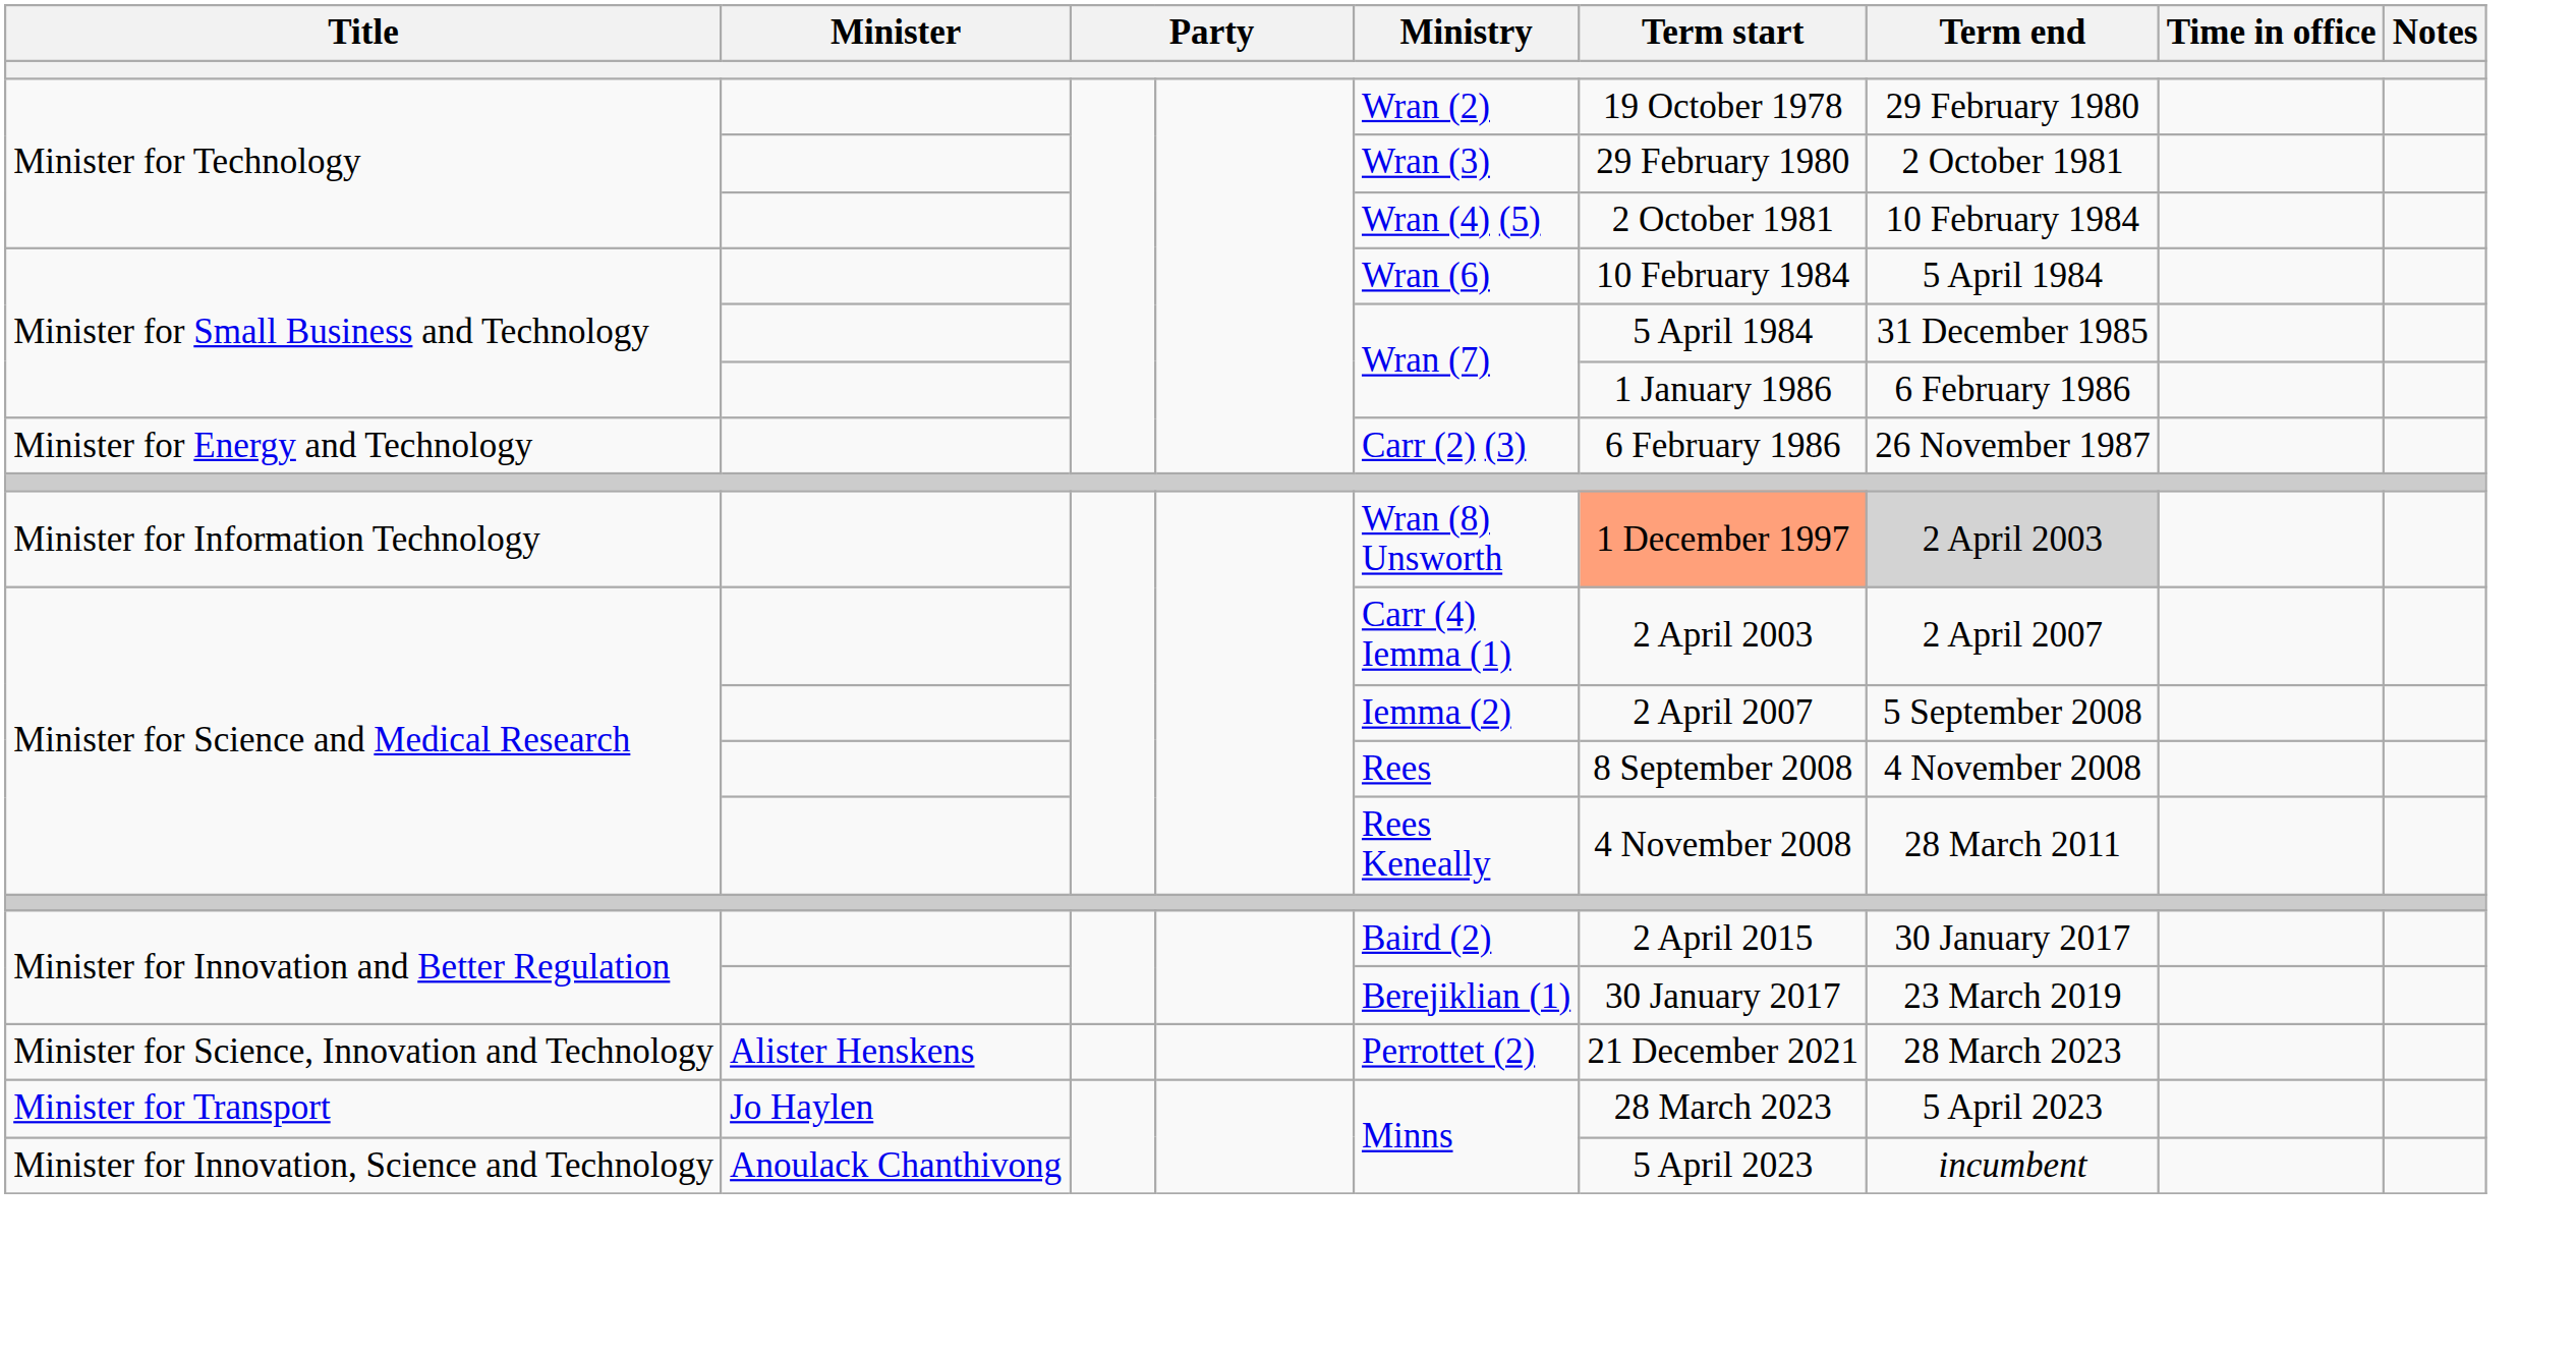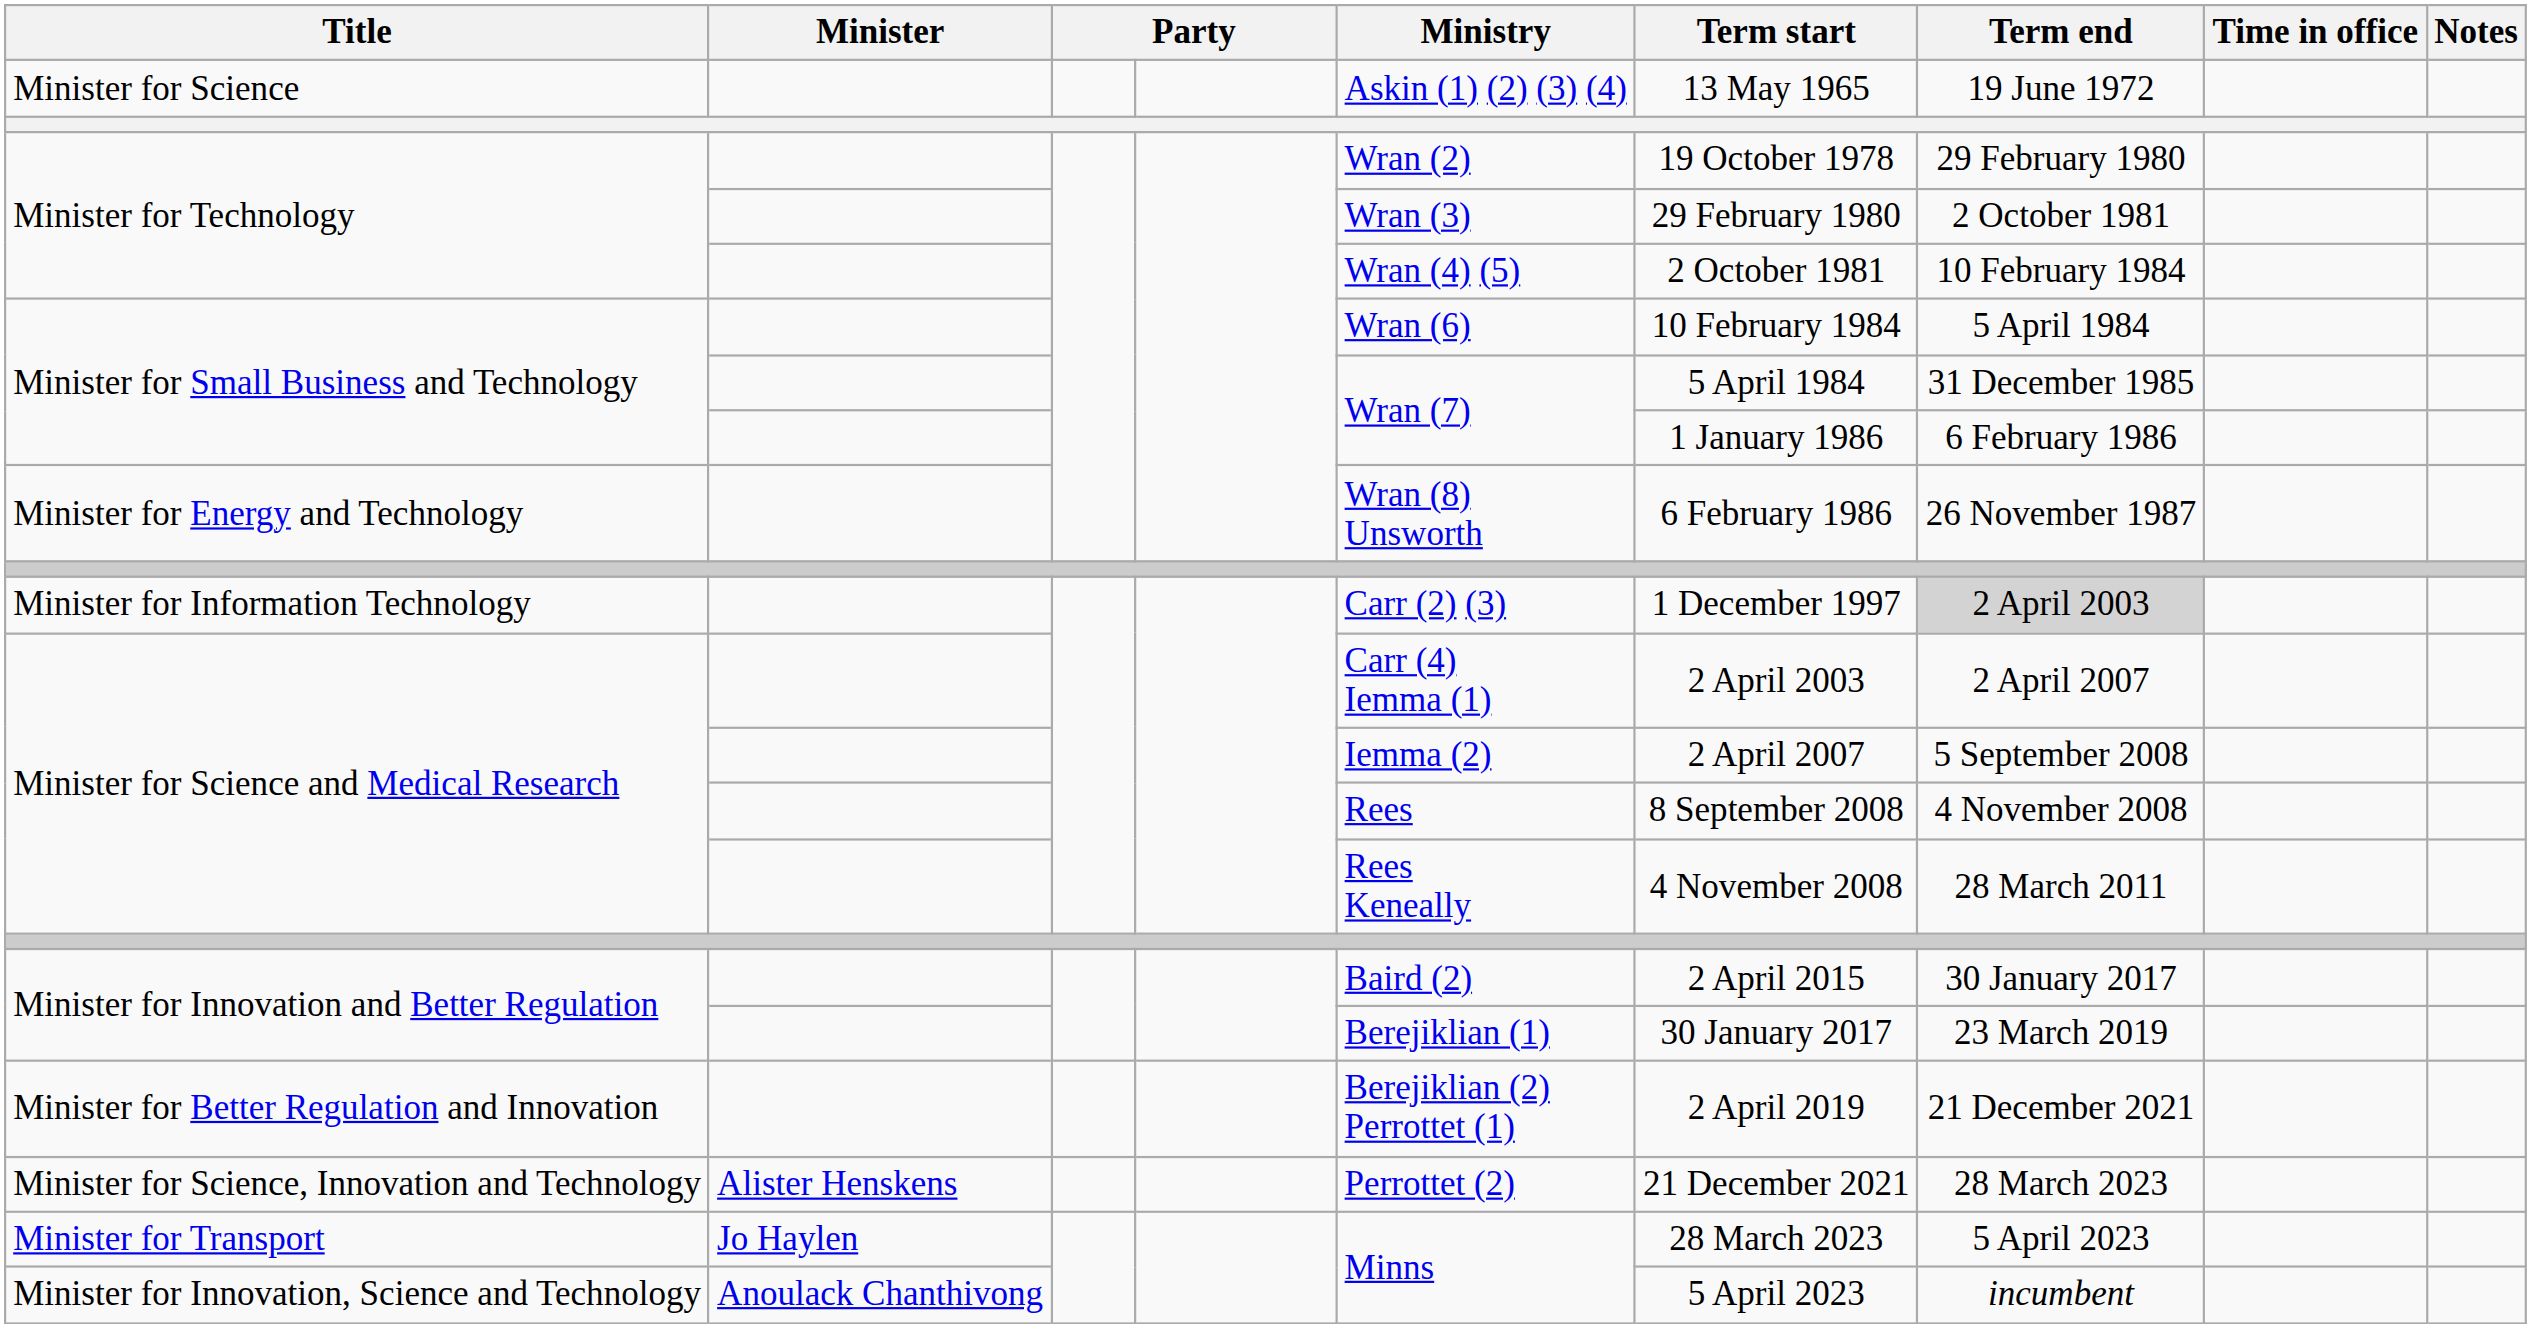+ row: Minister for Science | Askin (1) (2) (3) (4) | 13 May 1965 | 19 June 1972
Minister for Energy and Technology | Ministry: Carr (2) (3) -> Wran (8) Unsworth
Minister for Information Technology | Ministry: Wran (8) Unsworth -> Carr (2) (3)
Minister for Information Technology | Term start: lightsalmon background -> no background
+ row: Minister for Better Regulation and Innovation | Berejiklian (2) Perrottet (1) | 2 April 2019 | 21 December 2021
